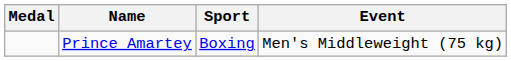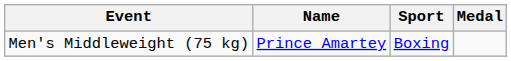columns swapped: Medal <-> Event
